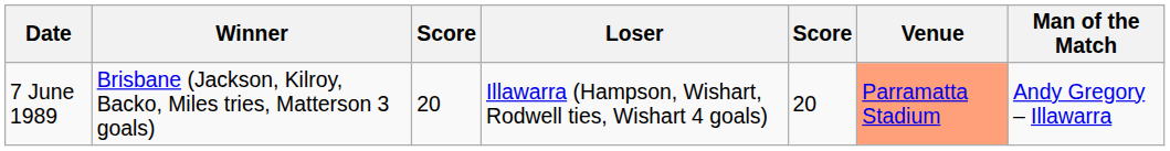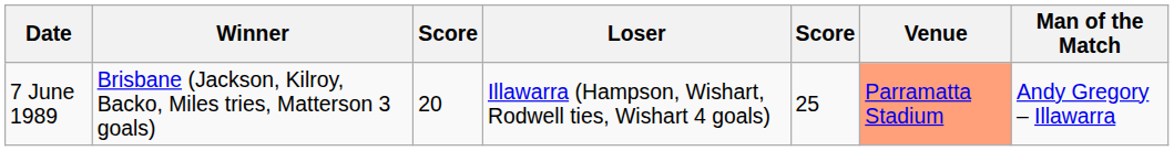7 June 1989 | column 5: 20 -> 25
